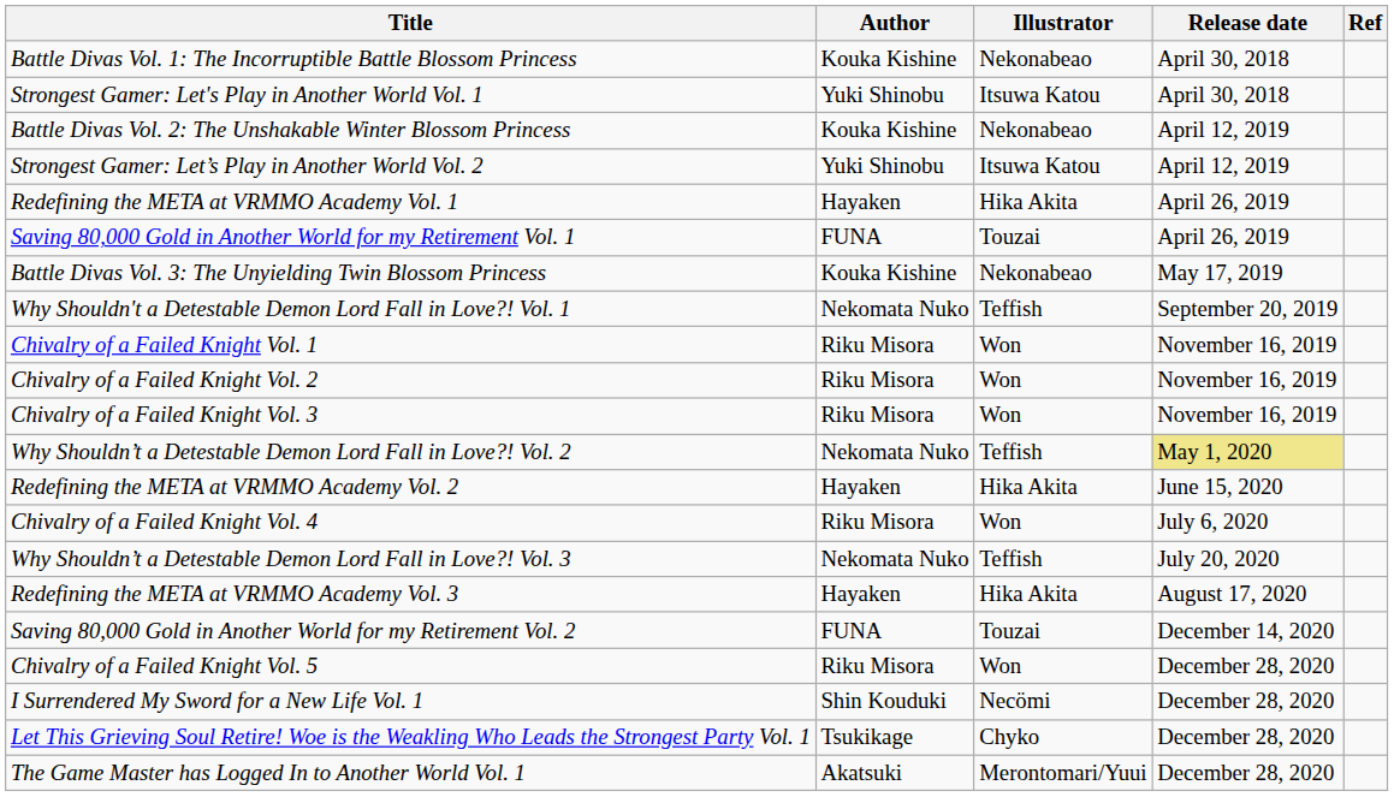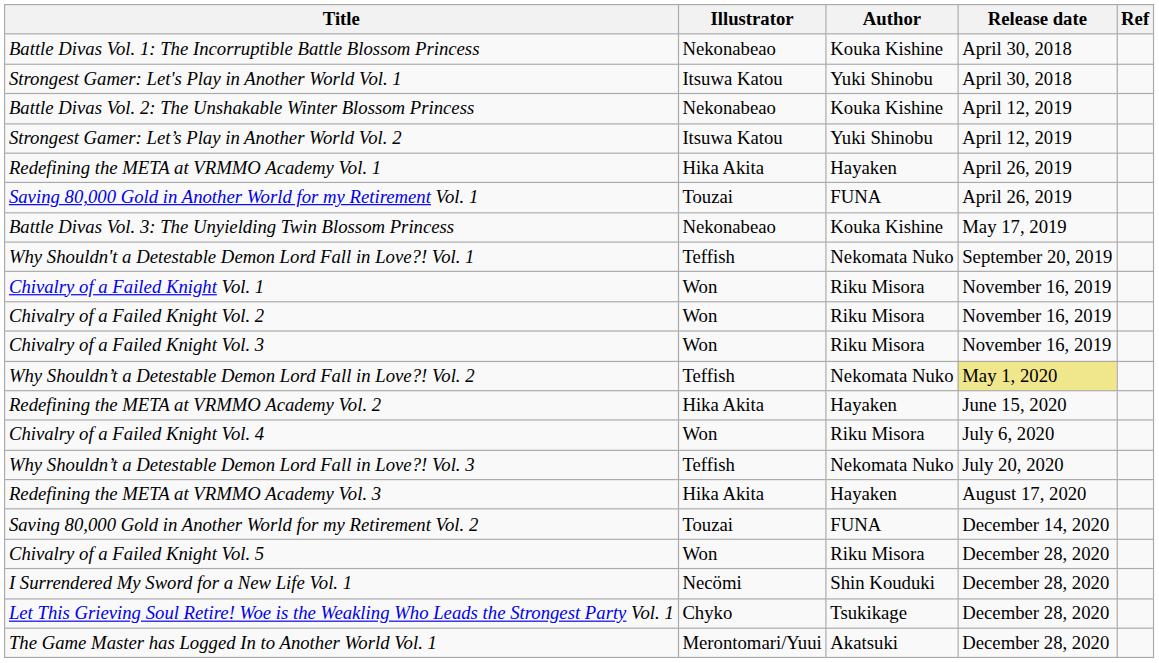columns swapped: Author <-> Illustrator
